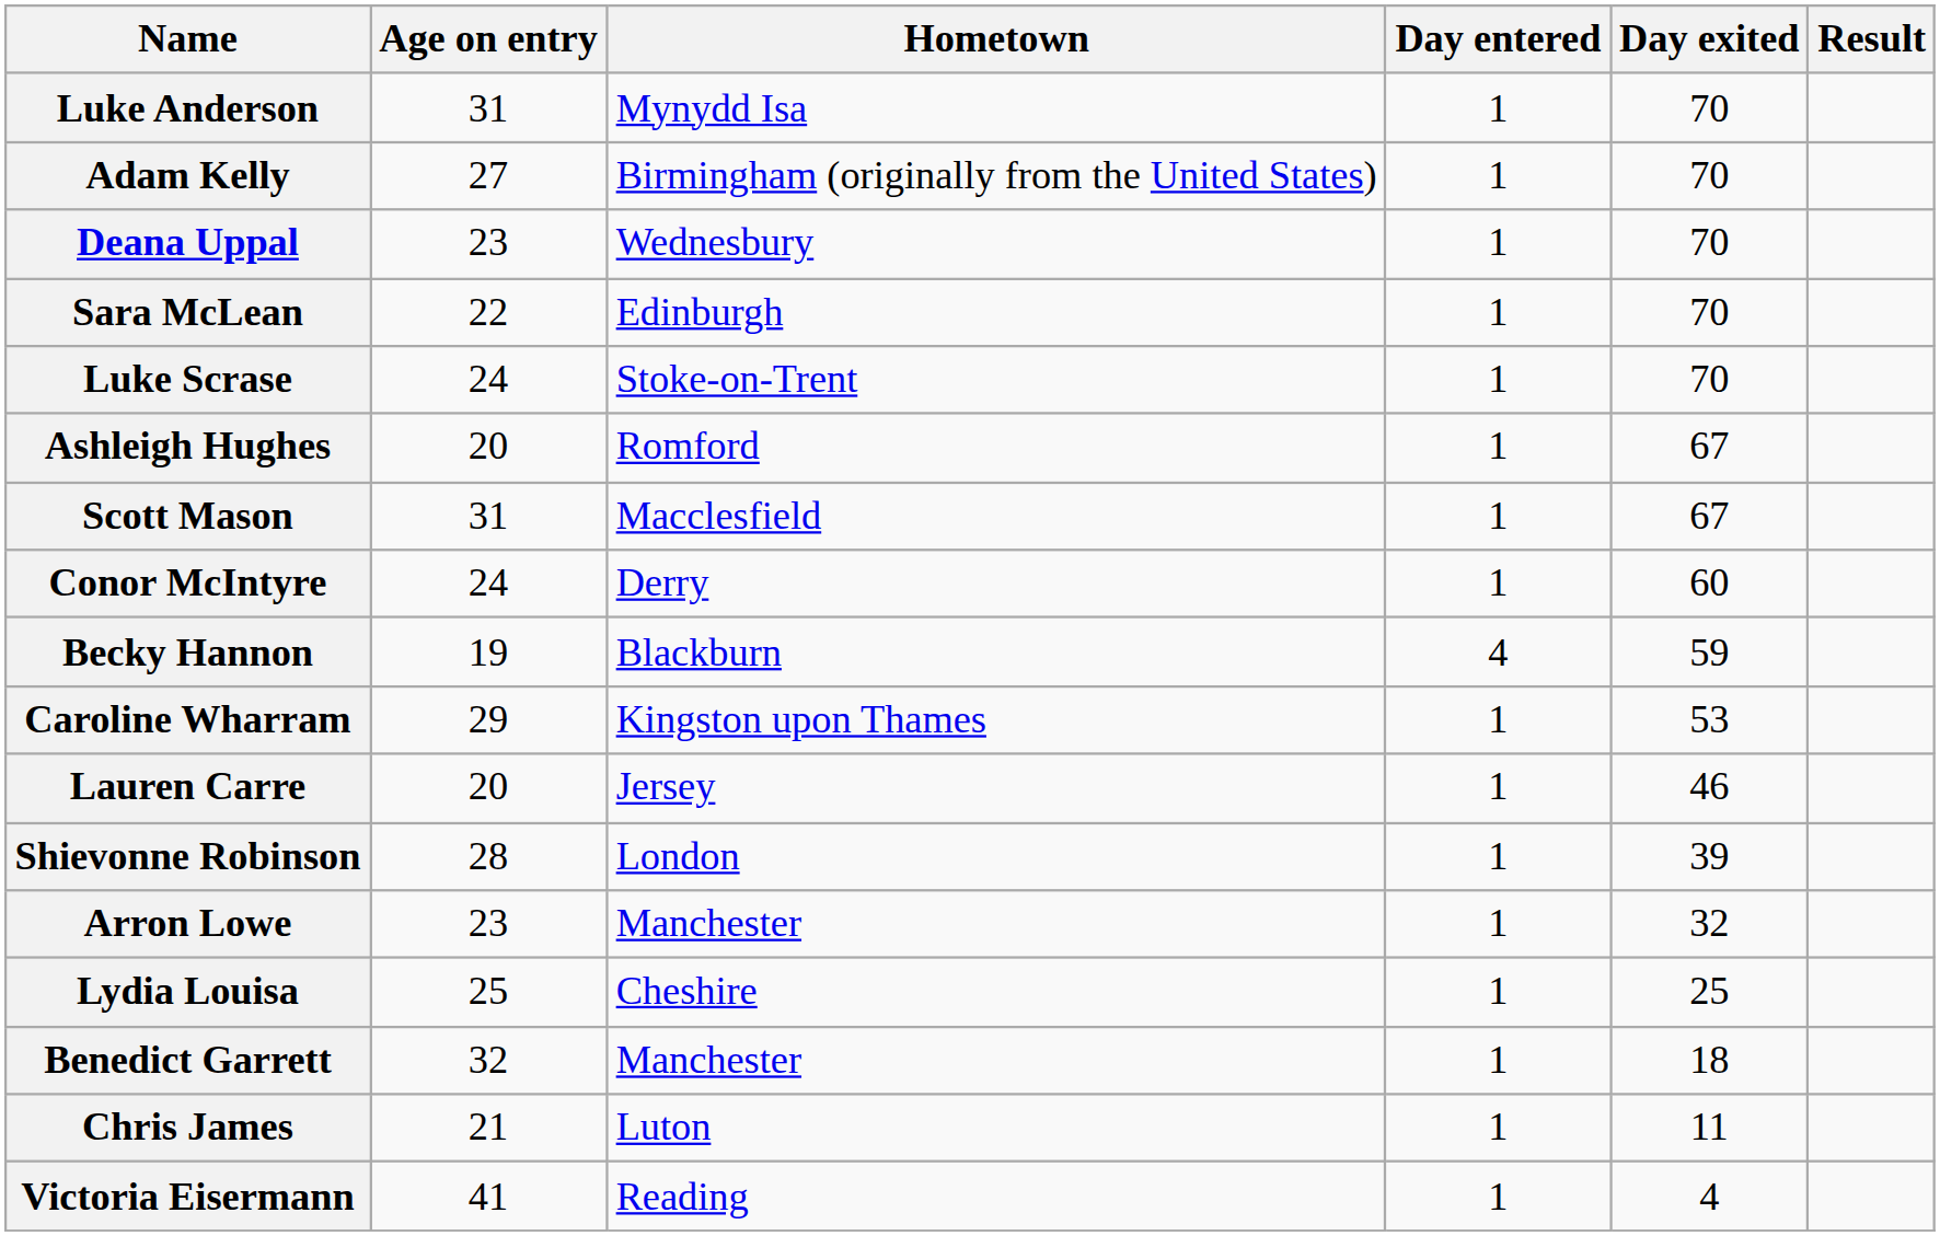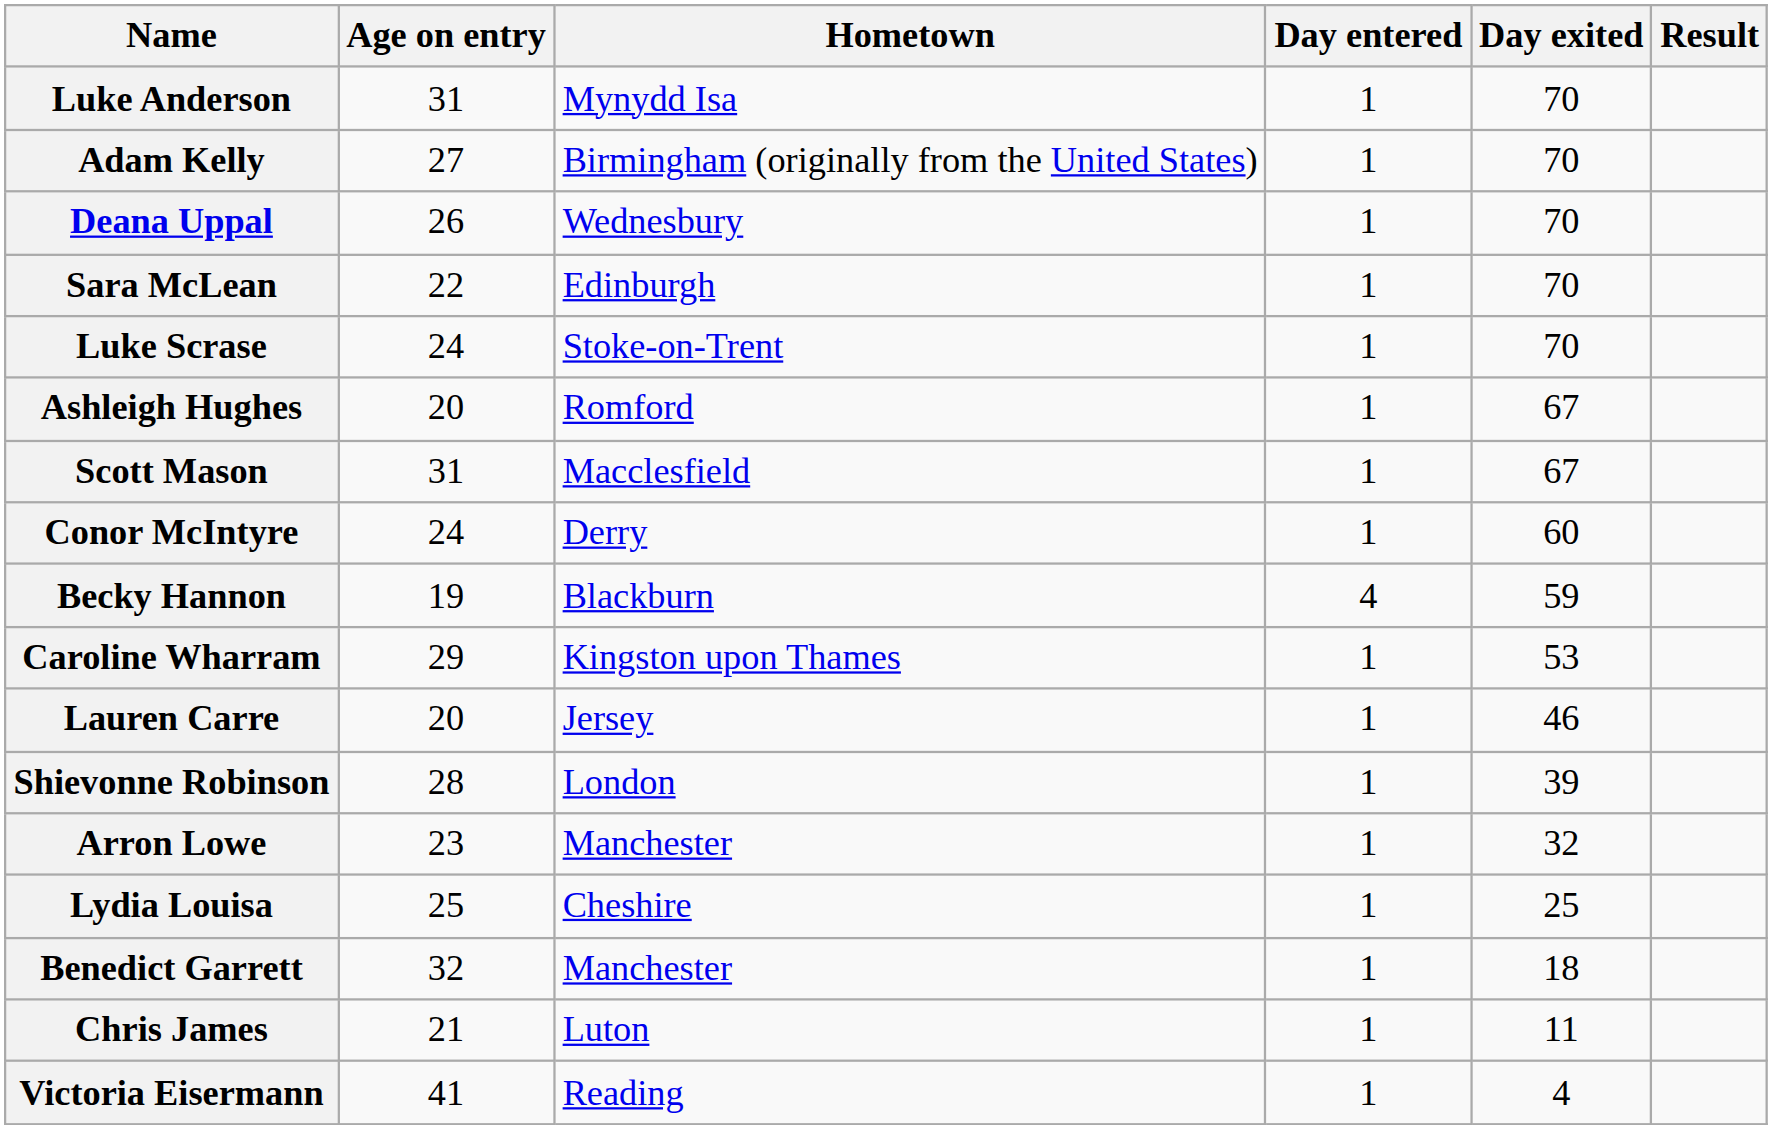Deana Uppal | Age on entry: 23 -> 26
